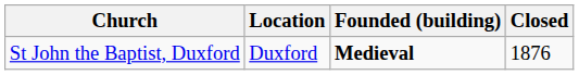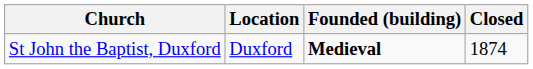St John the Baptist, Duxford | Closed: 1876 -> 1874
